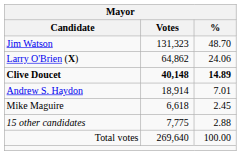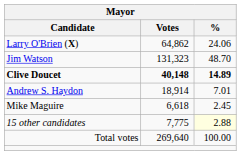rows swapped: Jim Watson <-> Larry O'Brien (X)
15 other candidates | %: no background -> lightyellow background
